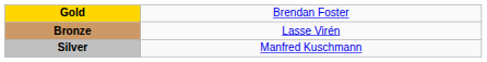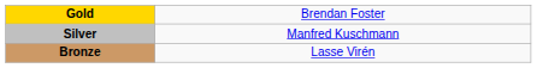rows swapped: Silver <-> Bronze
